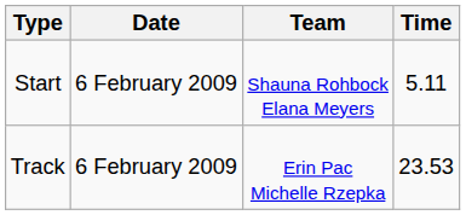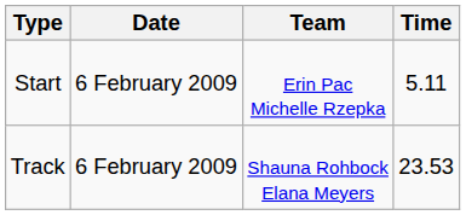Start | Team: Shauna Rohbock Elana Meyers -> Erin Pac Michelle Rzepka
Track | Team: Erin Pac Michelle Rzepka -> Shauna Rohbock Elana Meyers
